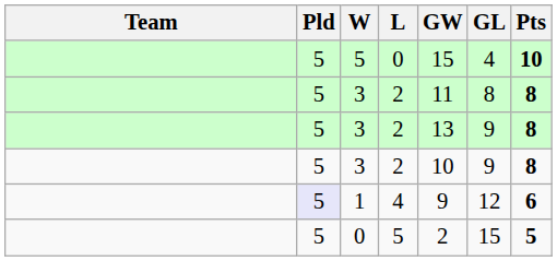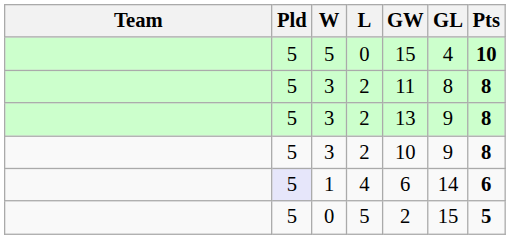1 | GW: 9 -> 6
1 | GL: 12 -> 14
